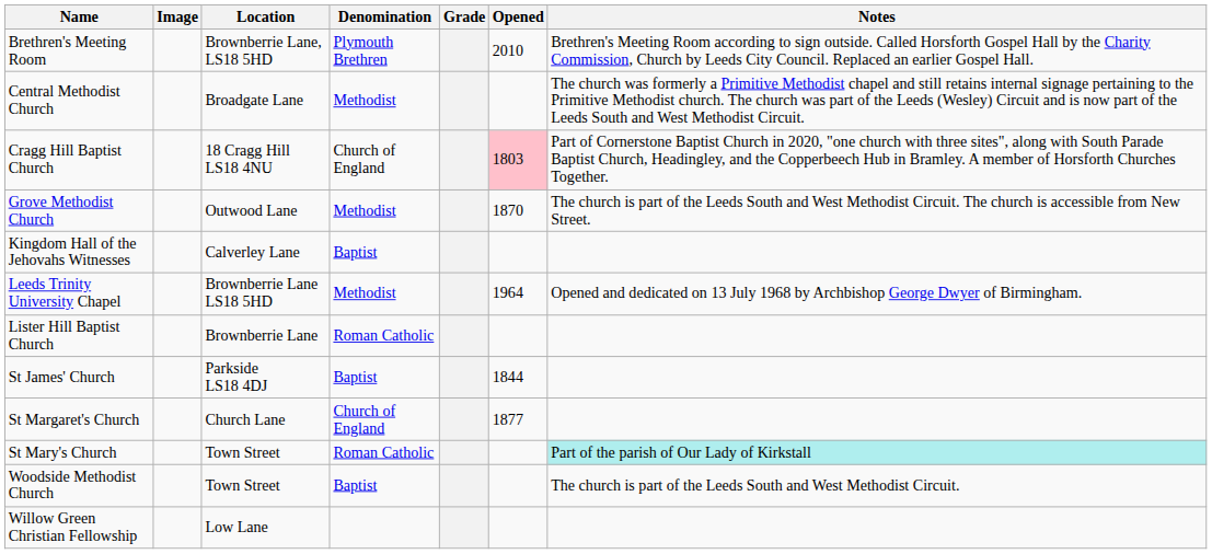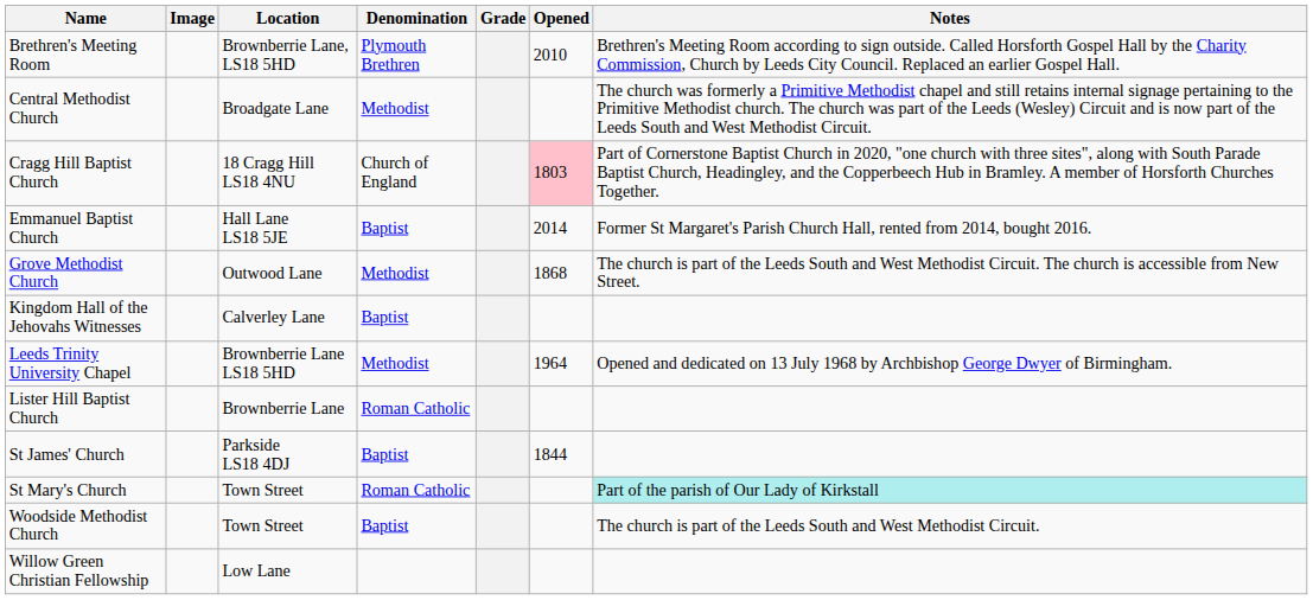+ row: Emmanuel Baptist Church | Hall Lane LS18 5JE | Baptist | 2014 | Former St Margaret's Parish Church Hall, rented from 2014, bought 2016.
Grove Methodist Church | Opened: 1870 -> 1868
- row: St Margaret's Church | Church Lane | Church of England | 1877
